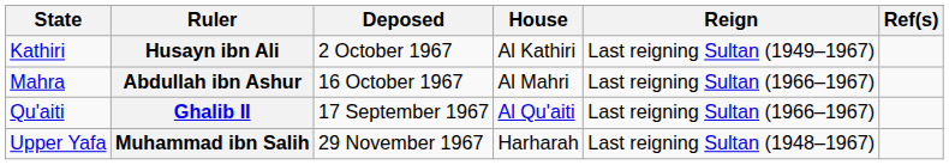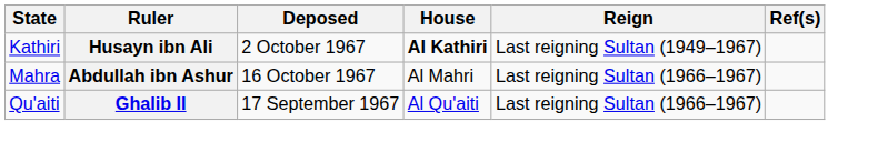Husayn ibn Ali | House: normal -> bold
- row: Upper Yafa | Muhammad ibn Salih | 29 November 1967 | Harharah | Last reigning Sultan (1948–1967)
